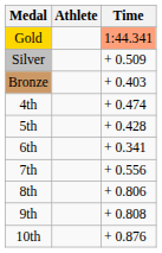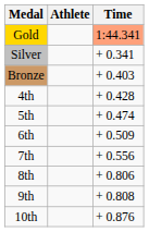Silver | Time: + 0.509 -> + 0.341
4th | Time: + 0.474 -> + 0.428
5th | Time: + 0.428 -> + 0.474
6th | Time: + 0.341 -> + 0.509
